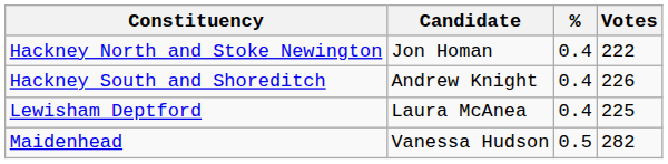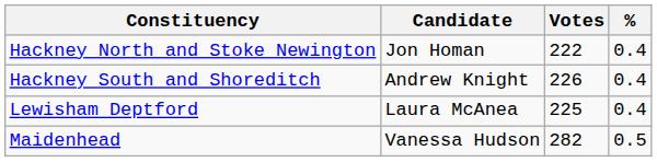columns swapped: Votes <-> %
